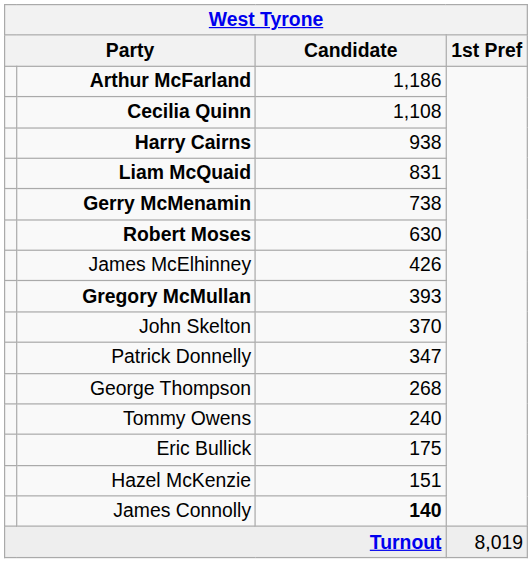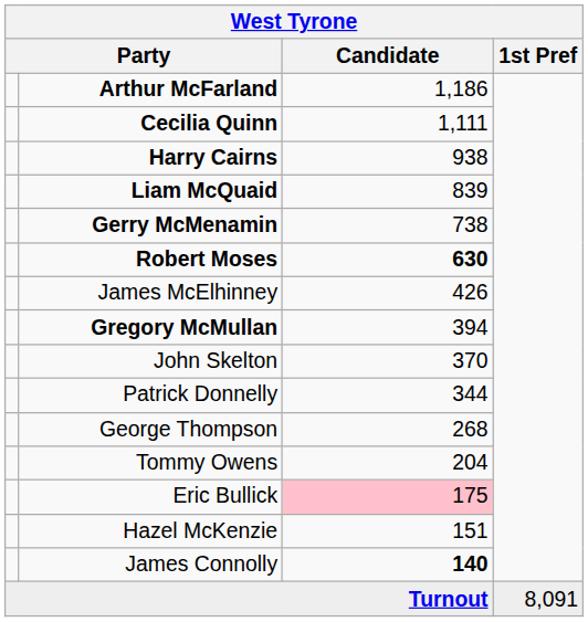Cecilia Quinn | Candidate: 1,108 -> 1,111
Liam McQuaid | Candidate: 831 -> 839
Robert Moses | Candidate: normal -> bold
Gregory McMullan | Candidate: 393 -> 394
Patrick Donnelly | Candidate: 347 -> 344
Tommy Owens | Candidate: 240 -> 204
Eric Bullick | Candidate: no background -> pink background
Turnout | 1st Pref: 8,019 -> 8,091
